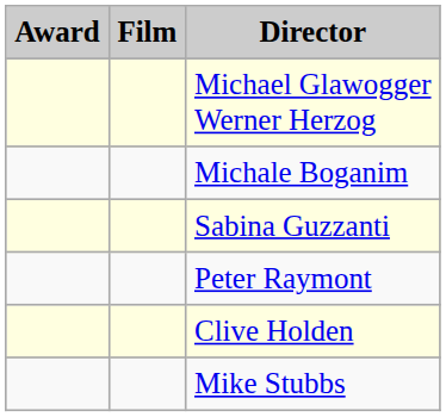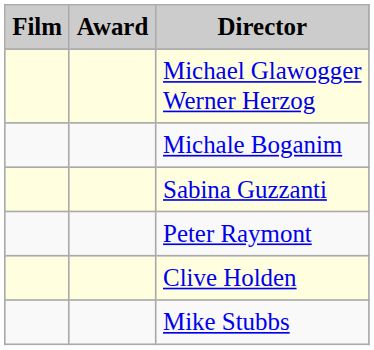columns swapped: Award <-> Film
